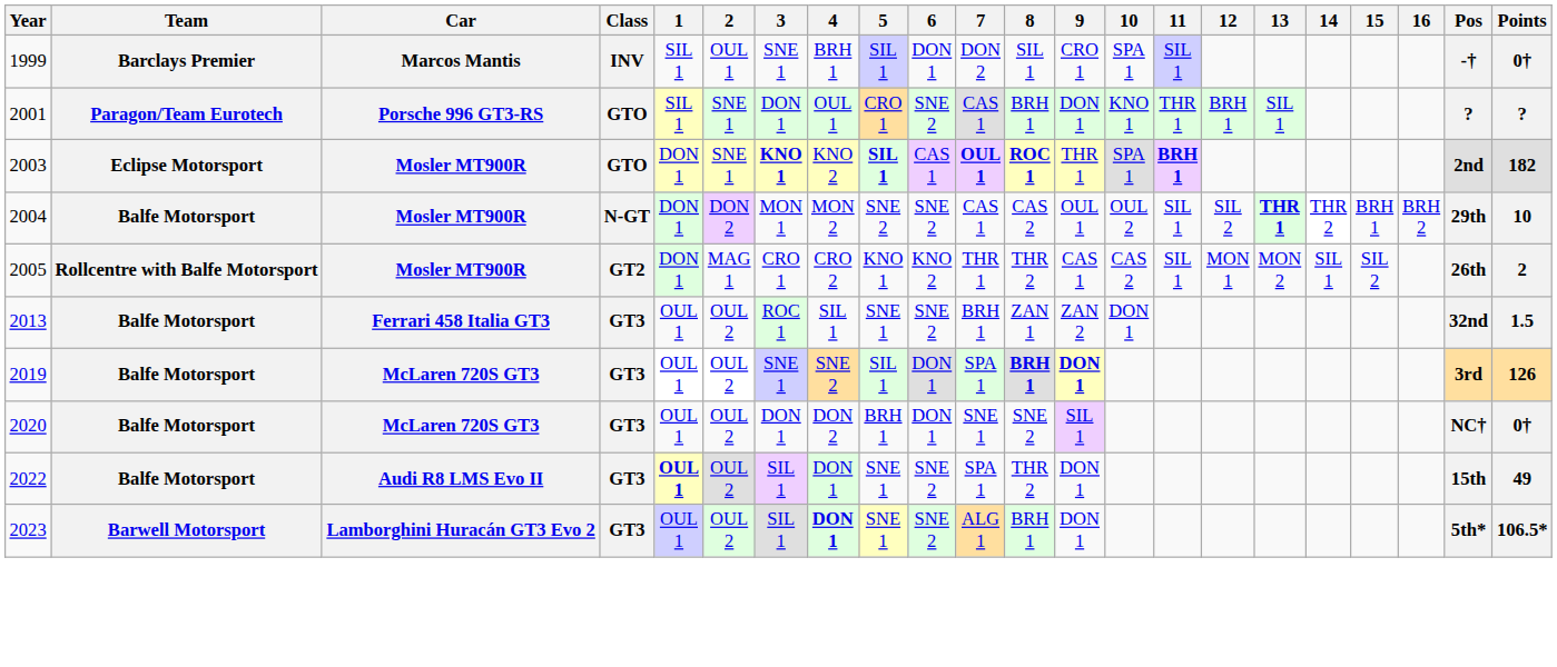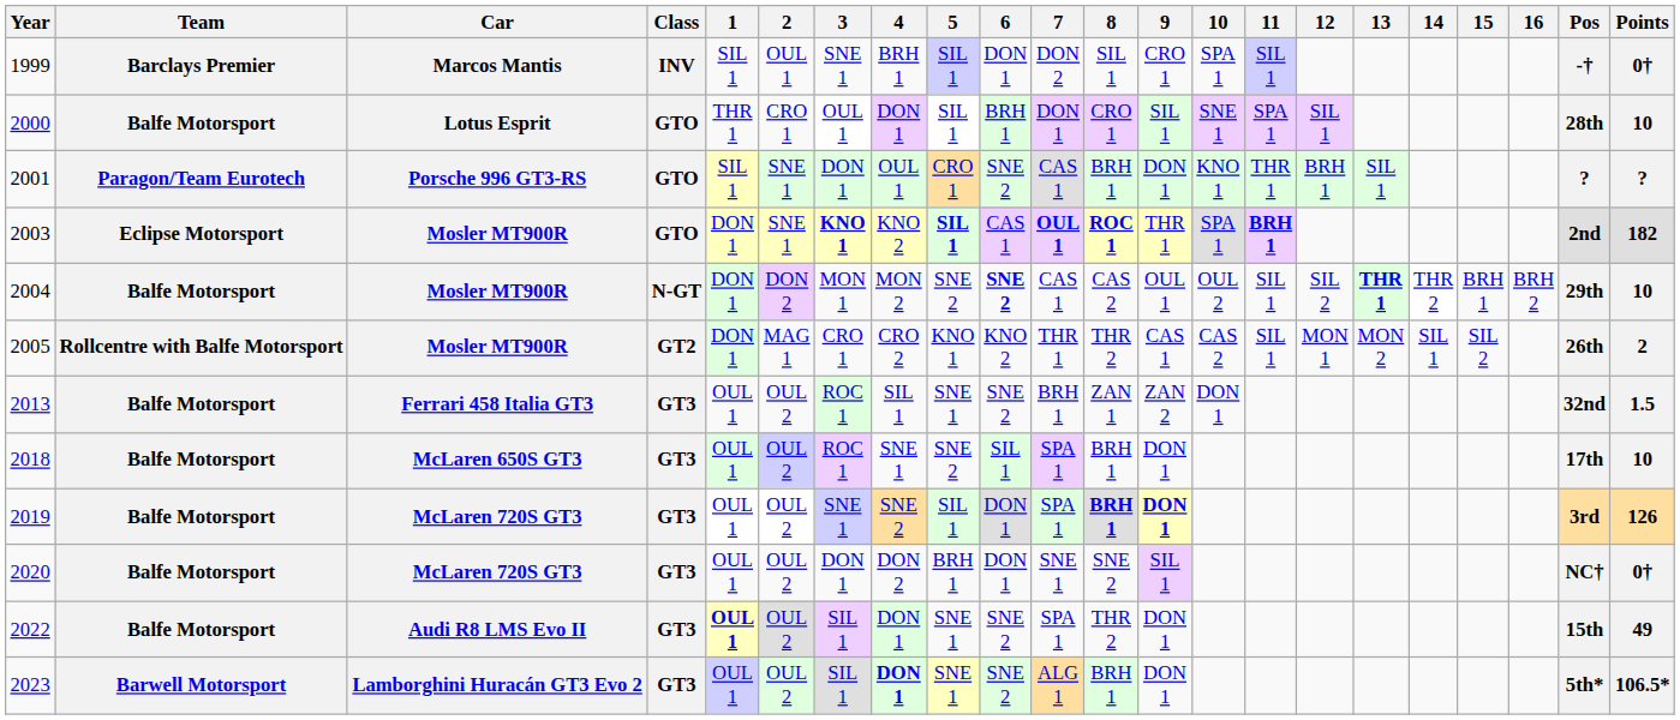+ row: 2000 | Balfe Motorsport | Lotus Esprit | GTO | THR 1 | CRO 1 | OUL 1 | DON 1 | SIL 1 | BRH 1 | DON 1 | CRO 1 | SIL 1 | SNE 1 | SPA 1 | SIL 1 | 28th | 10
2004 | 6: normal -> bold
+ row: 2018 | Balfe Motorsport | McLaren 650S GT3 | GT3 | OUL 1 | OUL 2 | ROC 1 | SNE 1 | SNE 2 | SIL 1 | SPA 1 | BRH 1 | DON 1 | 17th | 10
